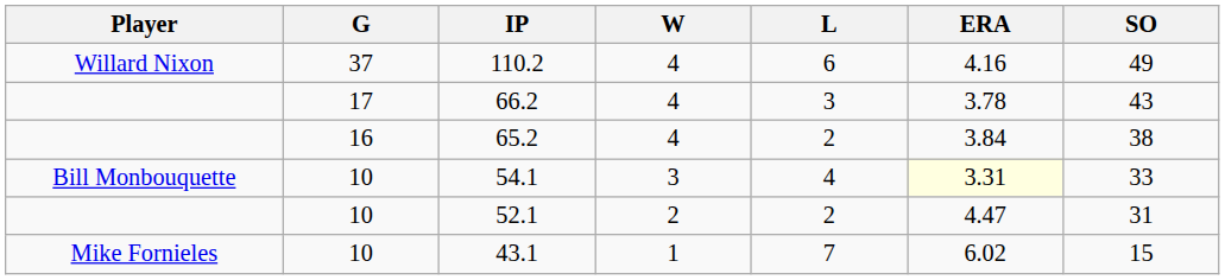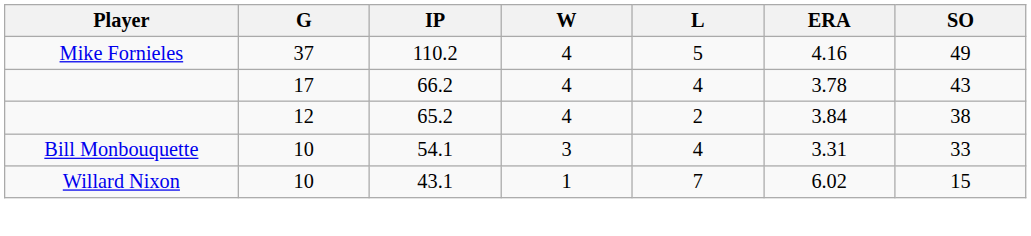110.2 | Player: Willard Nixon -> Mike Fornieles
110.2 | L: 6 -> 5
66.2 | L: 3 -> 4
65.2 | G: 16 -> 12
54.1 | ERA: lightyellow background -> no background
- row: 10 | 52.1 | 2 | 2 | 4.47 | 31
43.1 | Player: Mike Fornieles -> Willard Nixon
